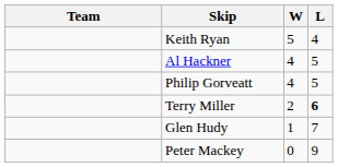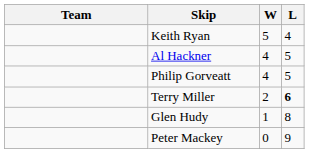Glen Hudy | L: 7 -> 8
